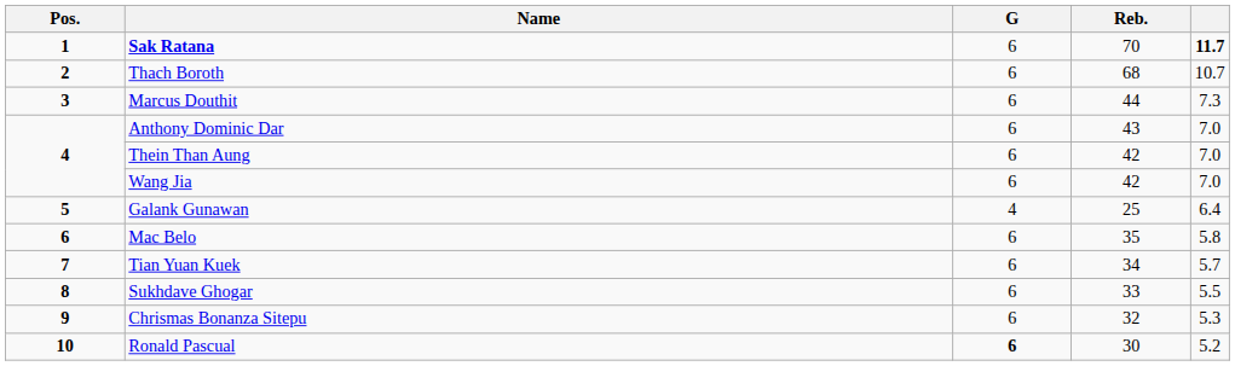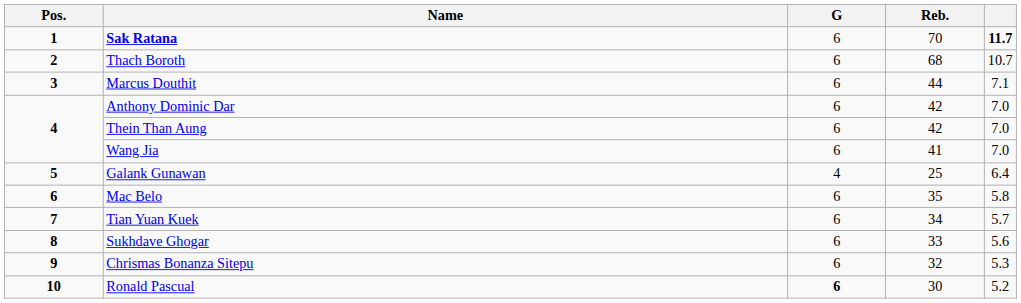Marcus Douthit | column 5: 7.3 -> 7.1
Anthony Dominic Dar | Reb.: 43 -> 42
Wang Jia | Reb.: 42 -> 41
Sukhdave Ghogar | column 5: 5.5 -> 5.6
